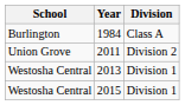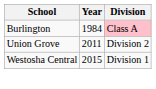1984 | Division: no background -> pink background
- row: Westosha Central | 2013 | Division 1
